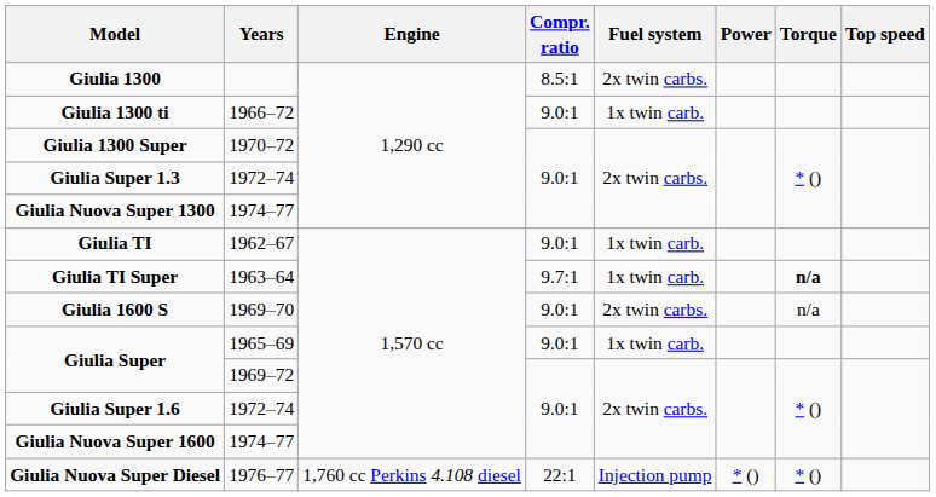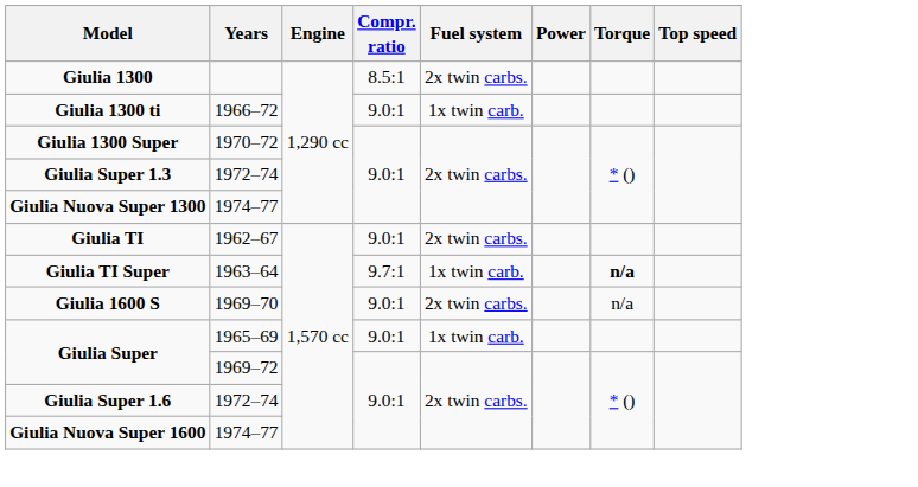Giulia TI | Fuel system: 1x twin carb. -> 2x twin carbs.
- row: Giulia Nuova Super Diesel | 1976–77 | 1,760 cc Perkins 4.108 diesel | 22:1 | Injection pump | * () | * ()
